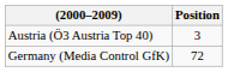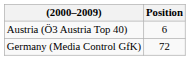Austria (Ö3 Austria Top 40) | Position: 3 -> 6
